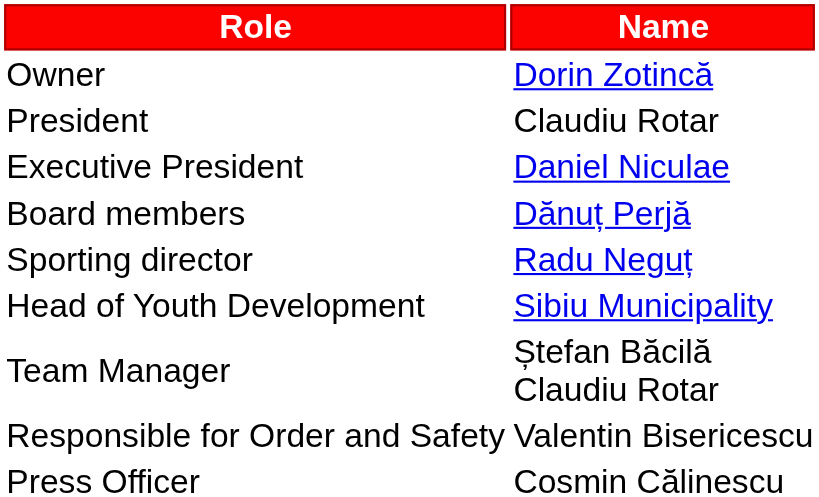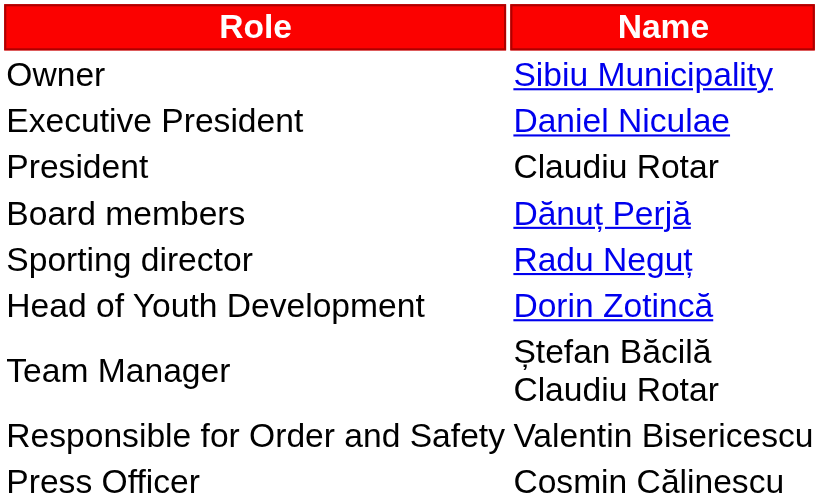Owner | Name: Dorin Zotincă -> Sibiu Municipality
rows swapped: President <-> Executive President
Head of Youth Development | Name: Sibiu Municipality -> Dorin Zotincă
